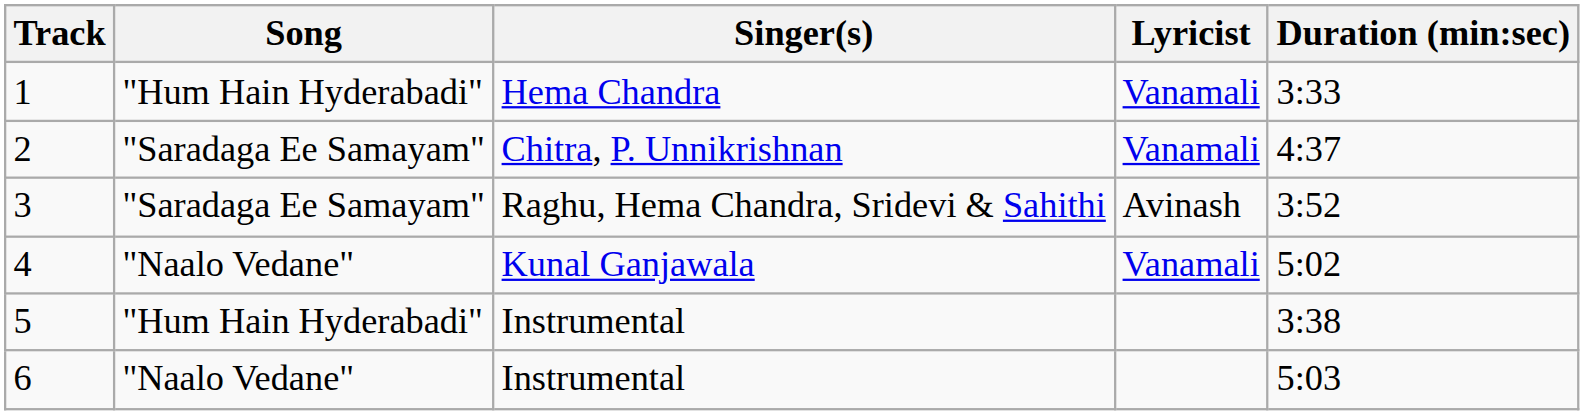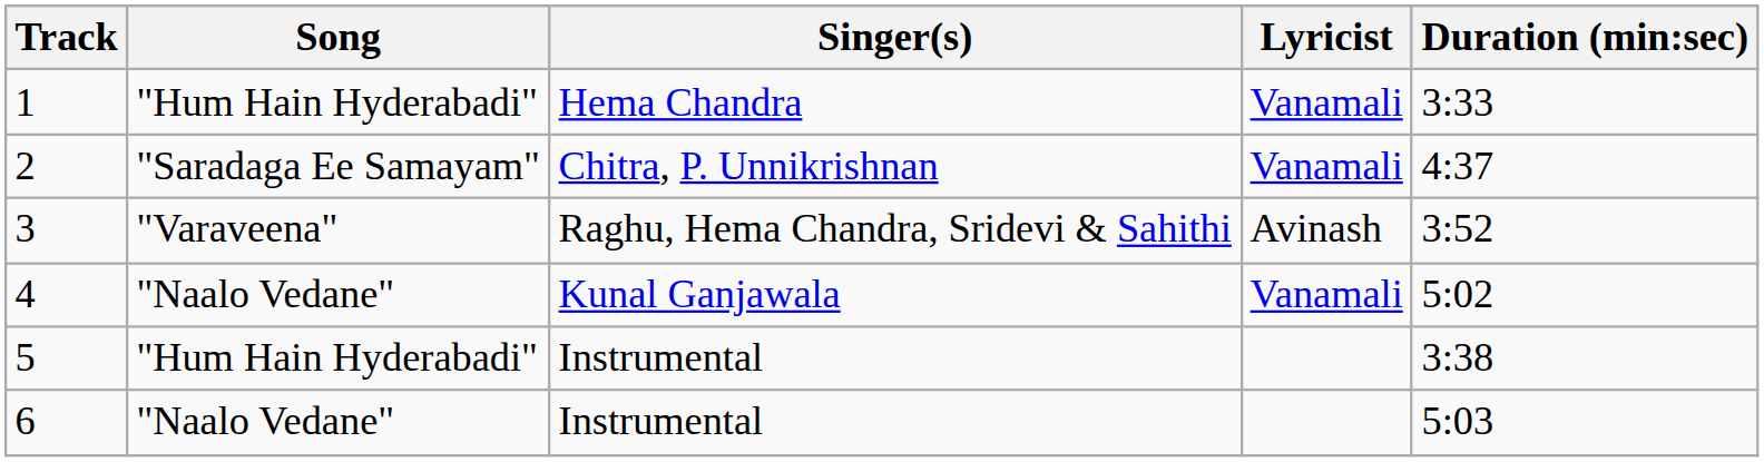3 | Song: "Saradaga Ee Samayam" -> "Varaveena"
